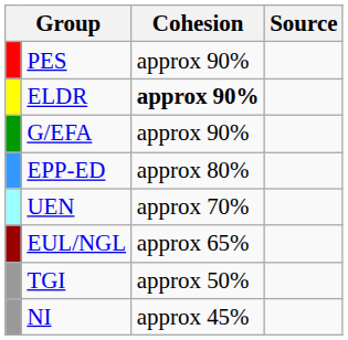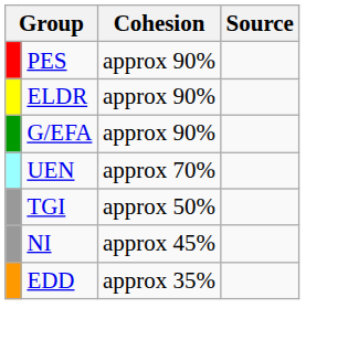ELDR | Cohesion: bold -> normal
- row: EPP-ED | approx 80%
- row: EUL/NGL | approx 65%
+ row: EDD | approx 35%
